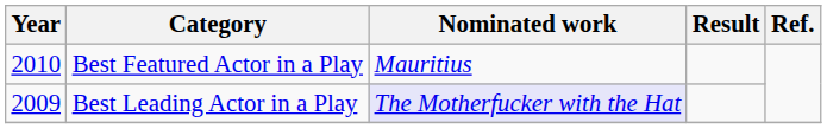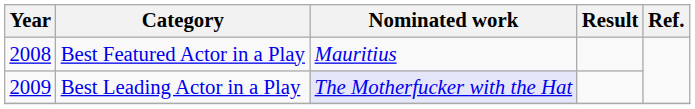Best Featured Actor in a Play | Year: 2010 -> 2008
